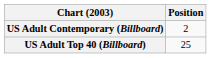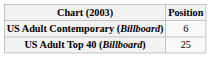US Adult Contemporary (Billboard) | Position: 2 -> 6
